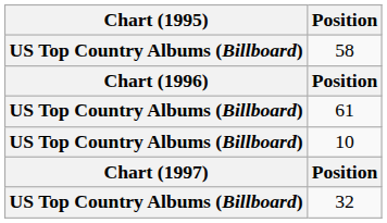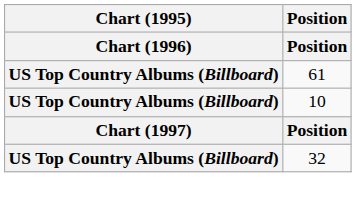- row: US Top Country Albums (Billboard) | 58
